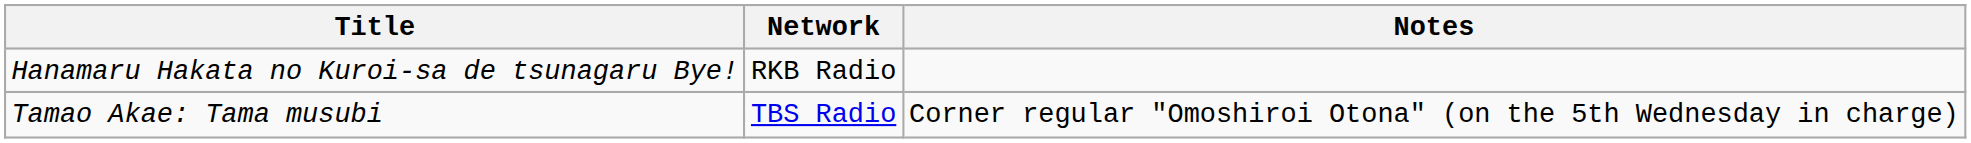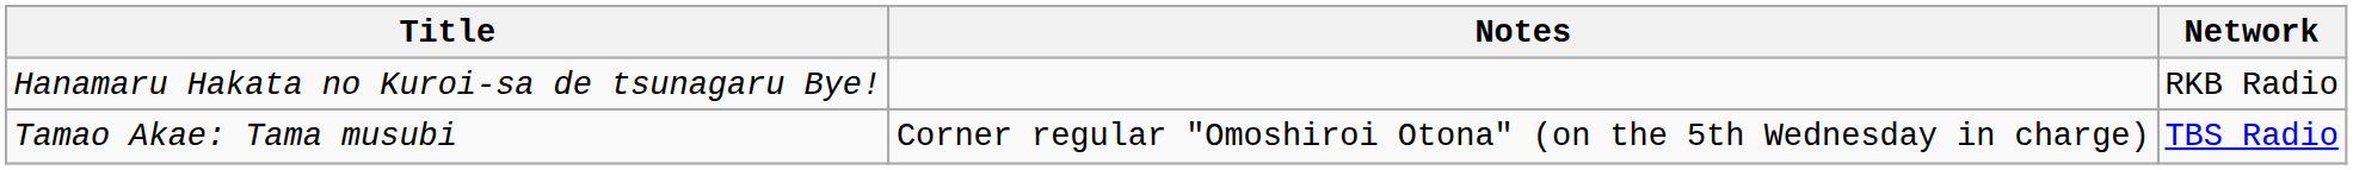columns swapped: Network <-> Notes
